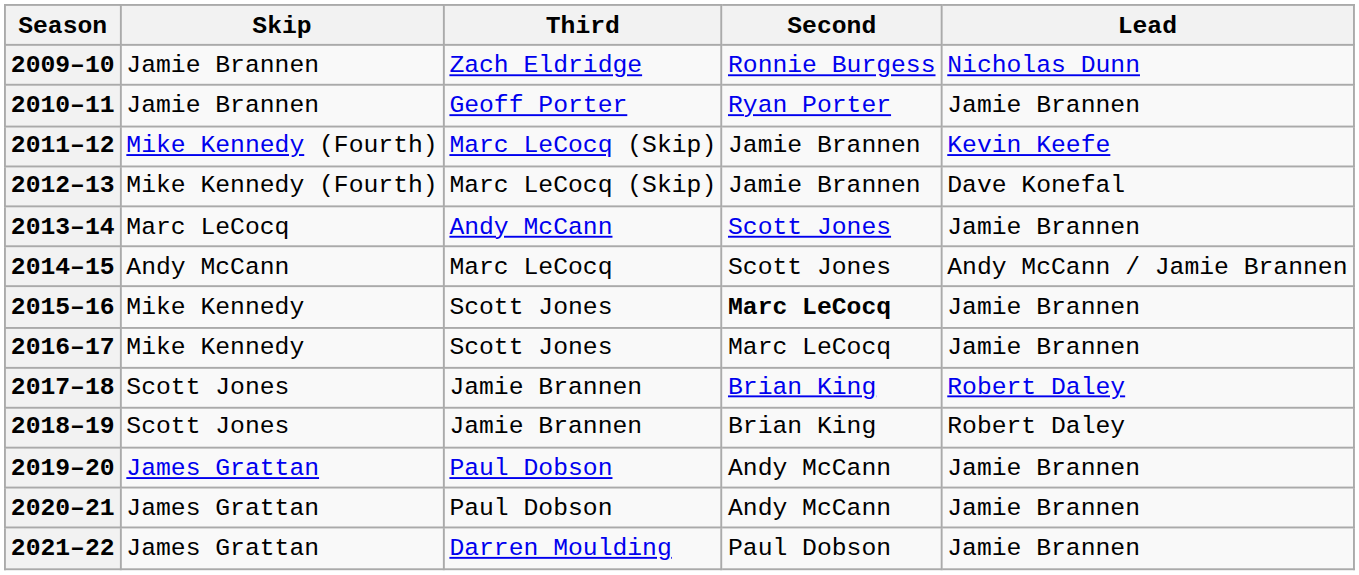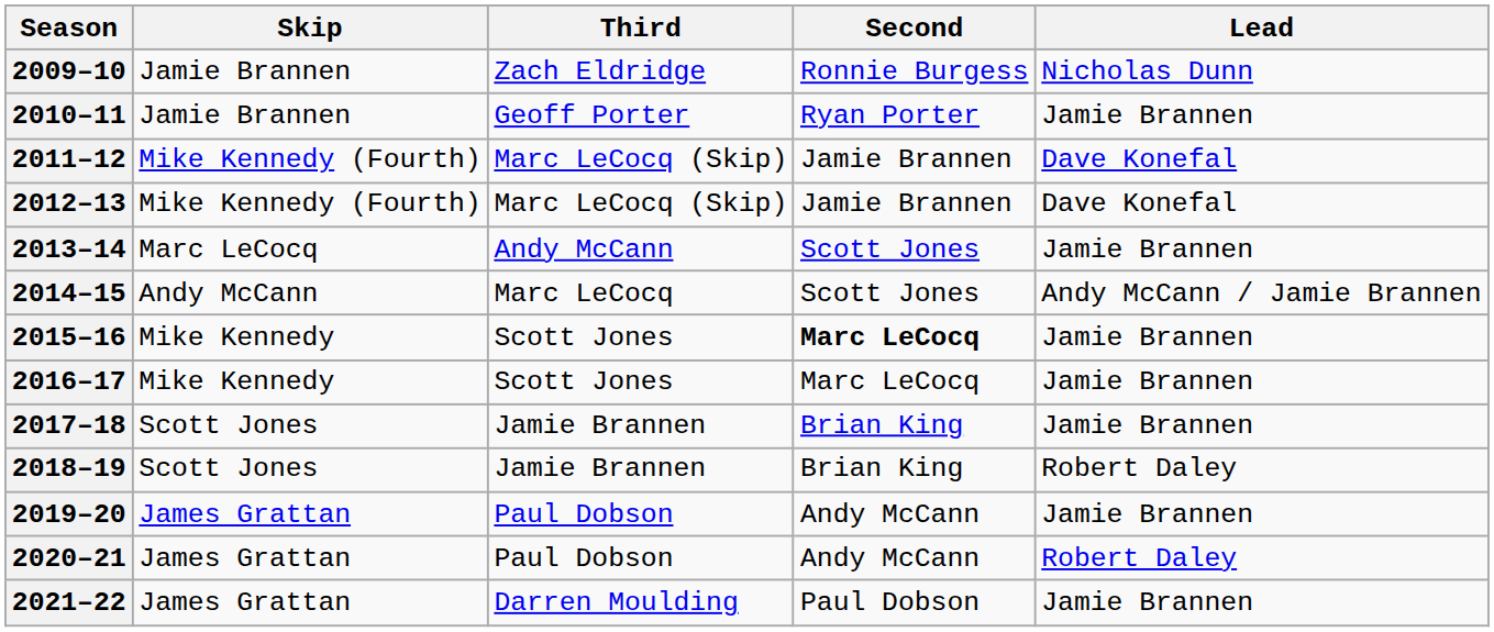2011–12 | Lead: Kevin Keefe -> Dave Konefal
2017–18 | Lead: Robert Daley -> Jamie Brannen
2020–21 | Lead: Jamie Brannen -> Robert Daley
